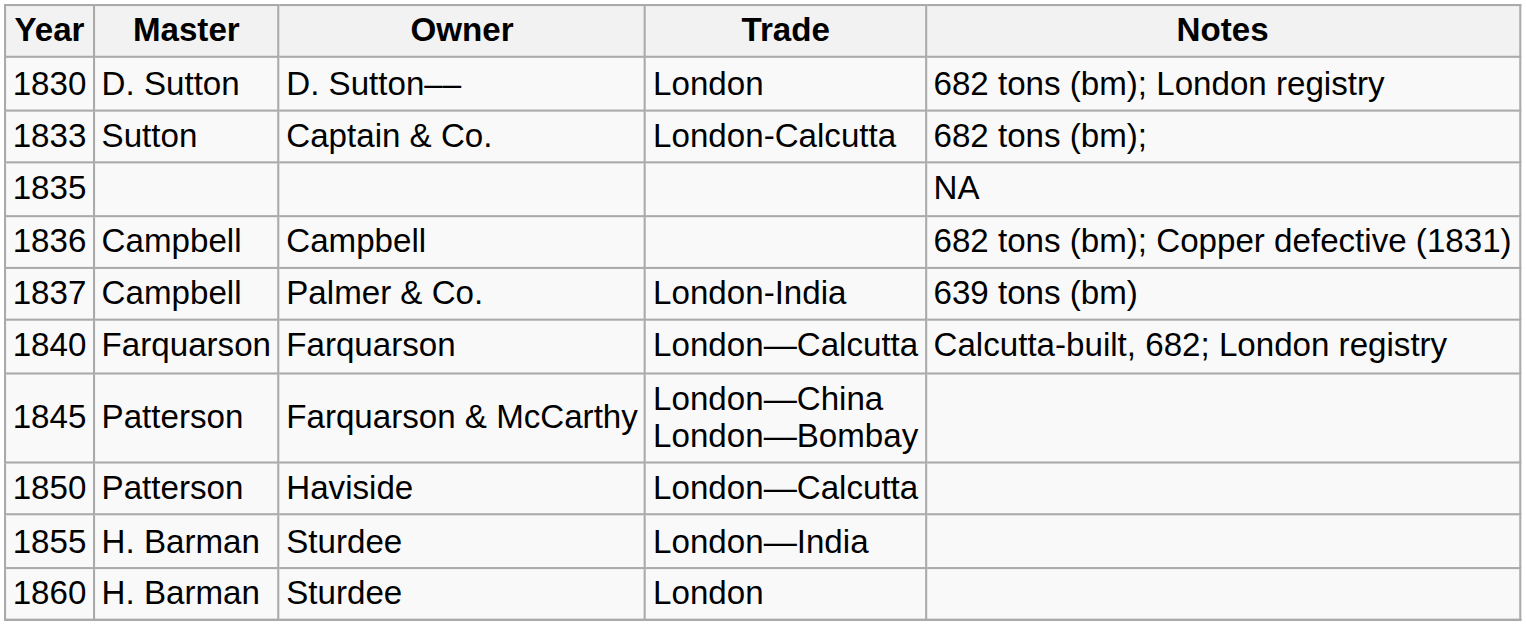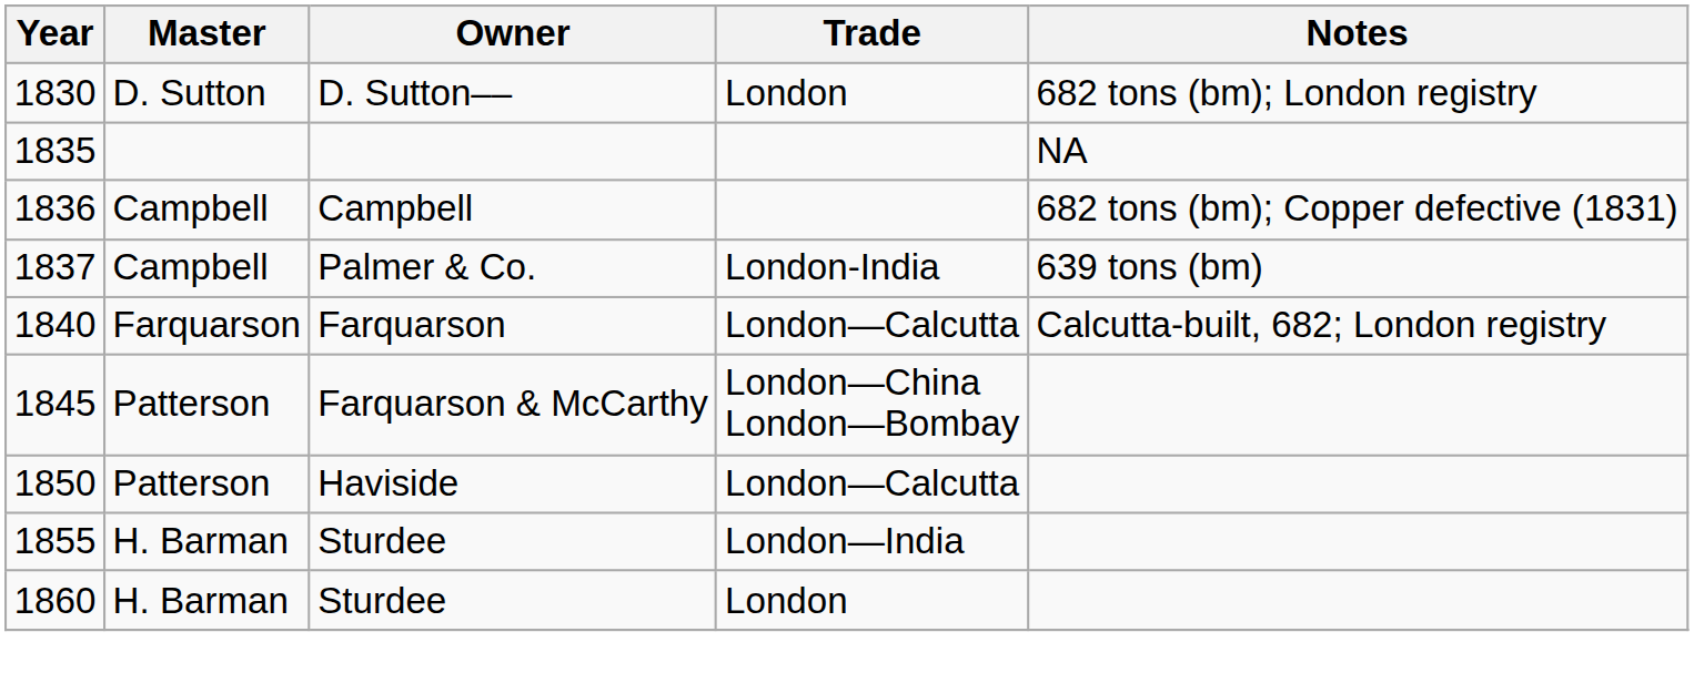- row: 1833 | Sutton | Captain & Co. | London-Calcutta | 682 tons (bm);
